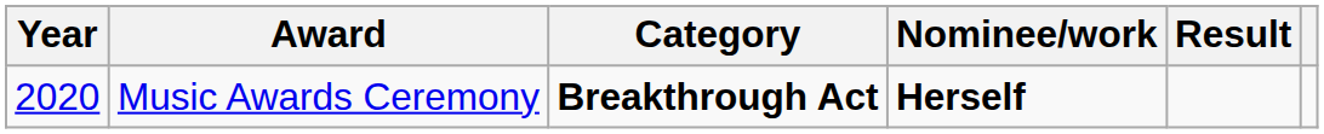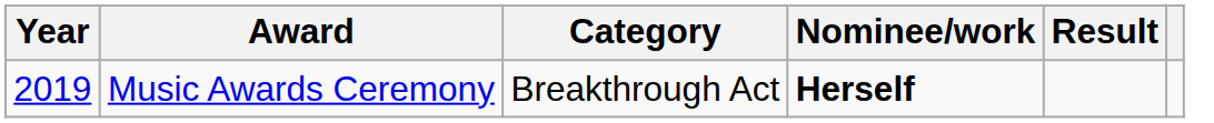Music Awards Ceremony | Year: 2020 -> 2019
Music Awards Ceremony | Category: bold -> normal
